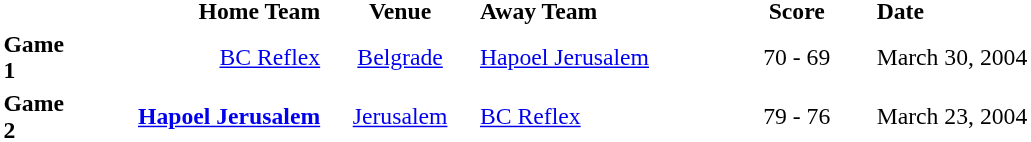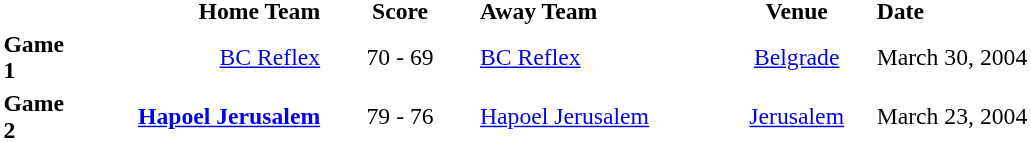columns swapped: Score <-> Venue
Game 1 | Away Team: Hapoel Jerusalem -> BC Reflex
Game 2 | Away Team: BC Reflex -> Hapoel Jerusalem
